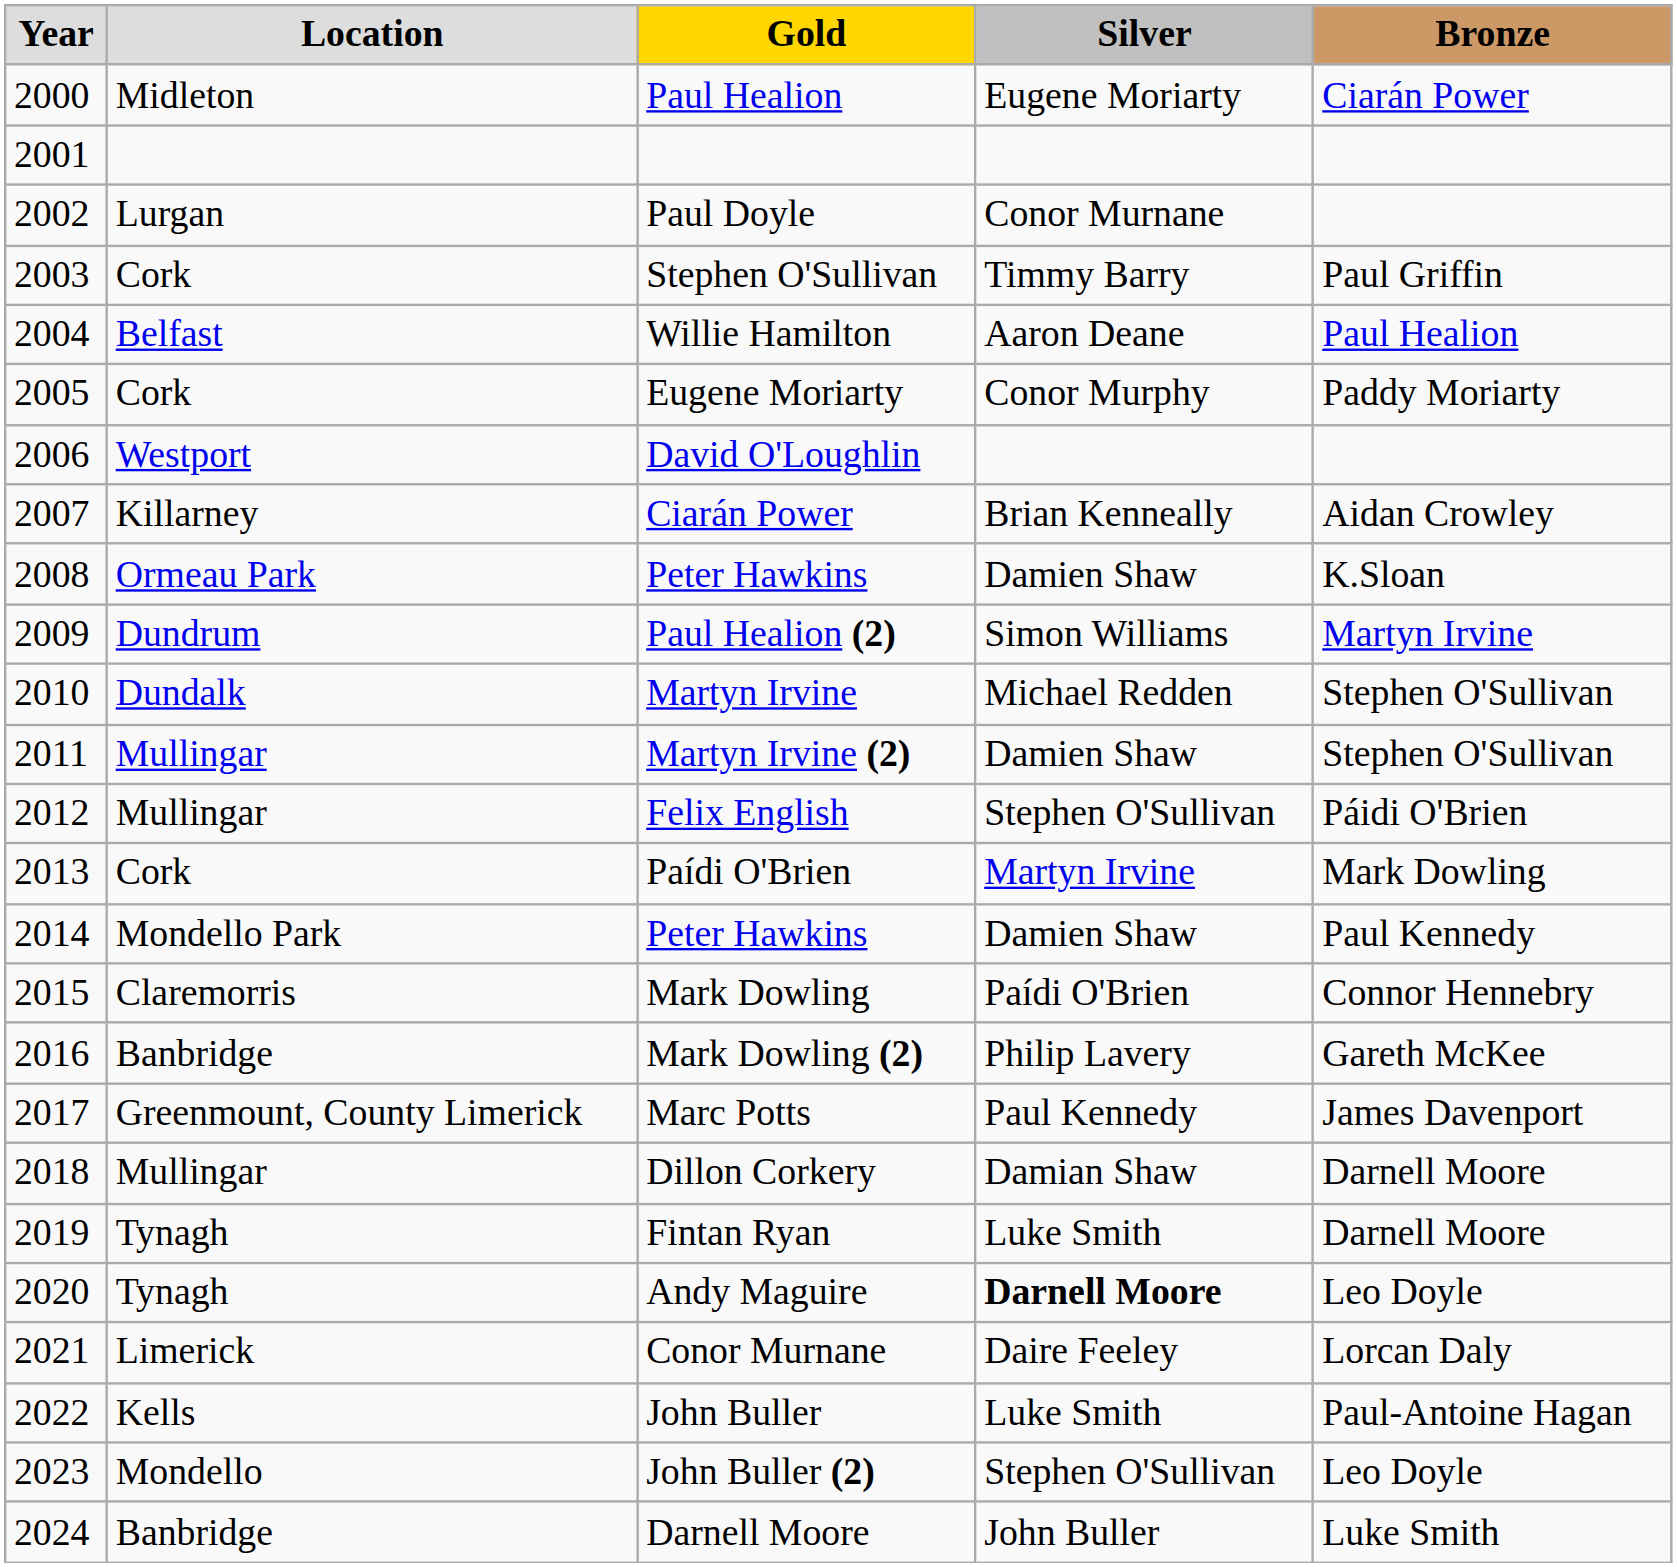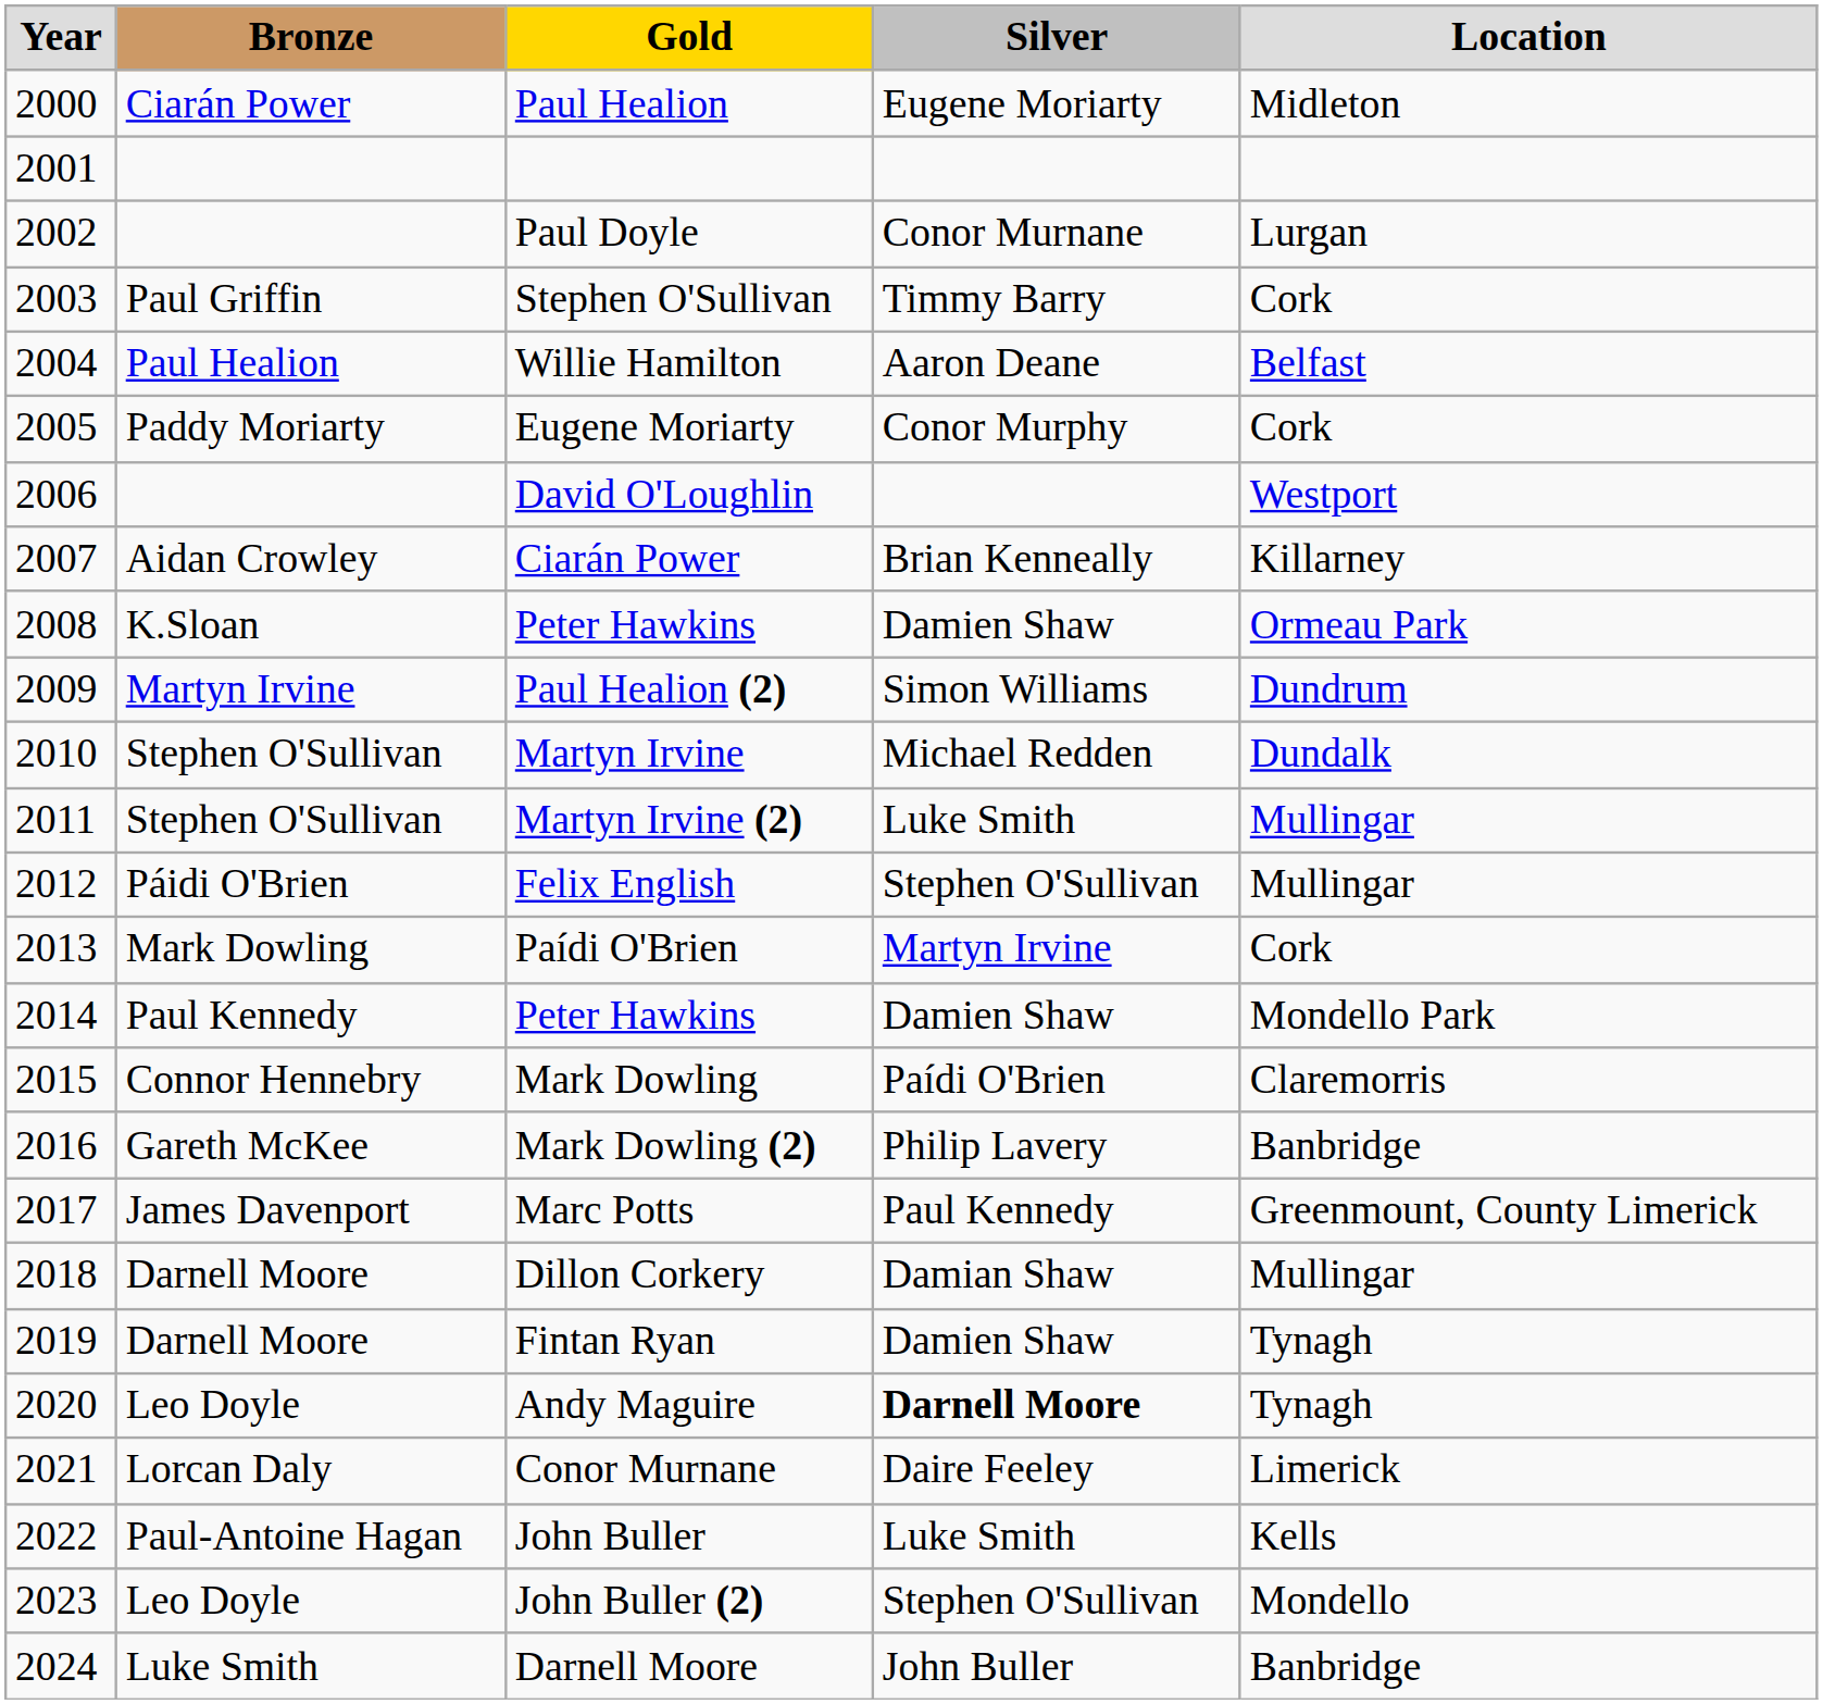columns swapped: Location <-> Bronze
Martyn Irvine (2) | Silver: Damien Shaw -> Luke Smith
Fintan Ryan | Silver: Luke Smith -> Damien Shaw
